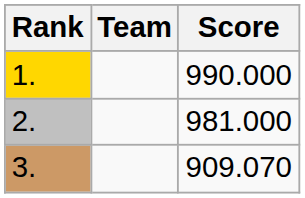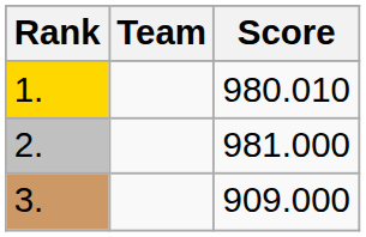1. | Score: 990.000 -> 980.010
3. | Score: 909.070 -> 909.000
